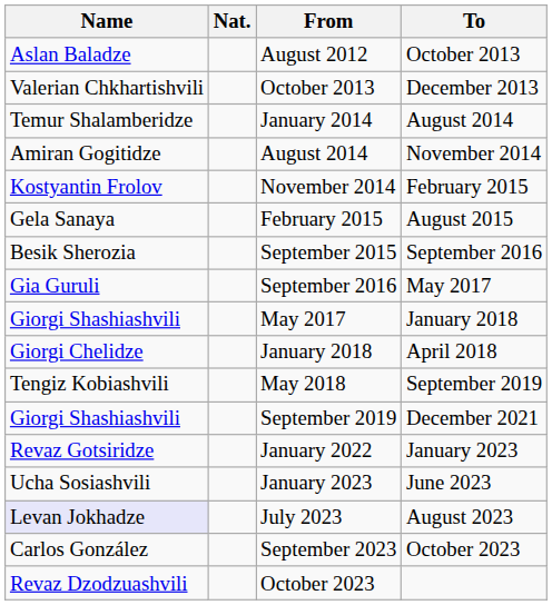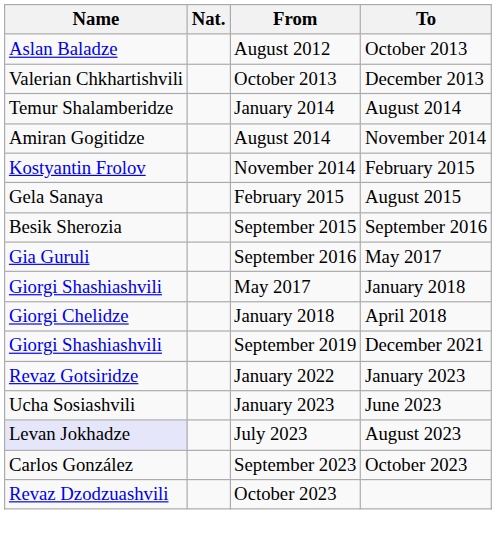- row: Tengiz Kobiashvili | May 2018 | September 2019
